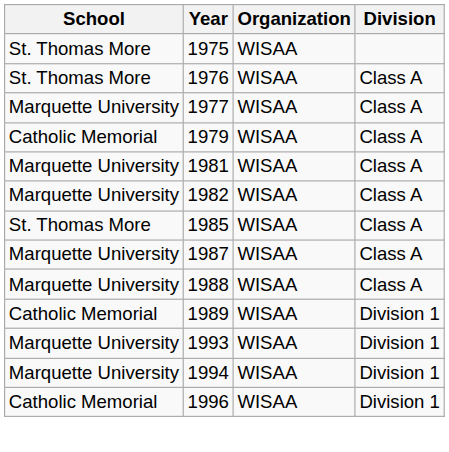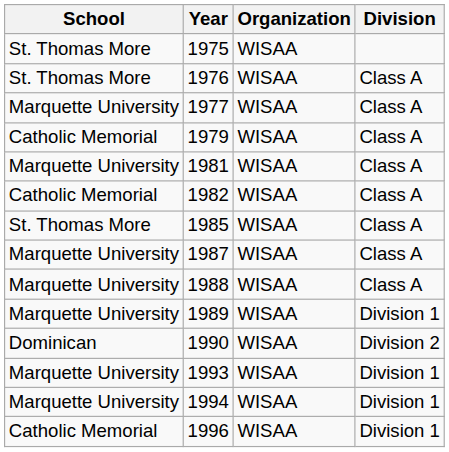1982 | School: Marquette University -> Catholic Memorial
1989 | School: Catholic Memorial -> Marquette University
+ row: Dominican | 1990 | WISAA | Division 2
